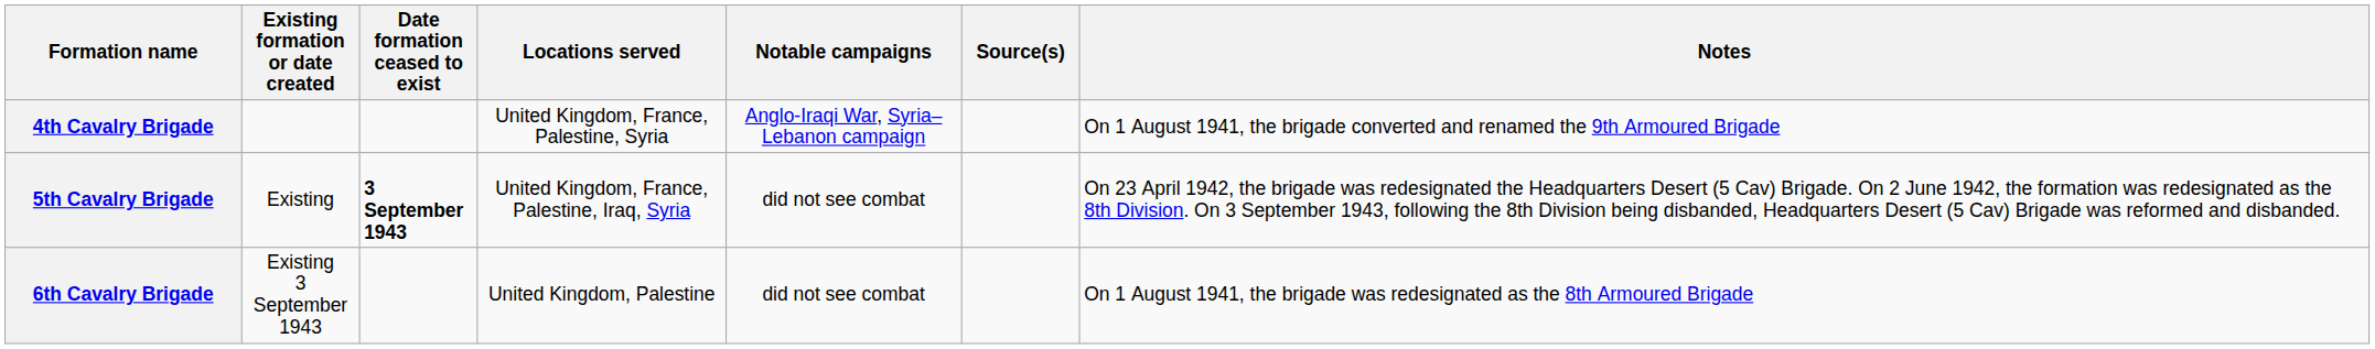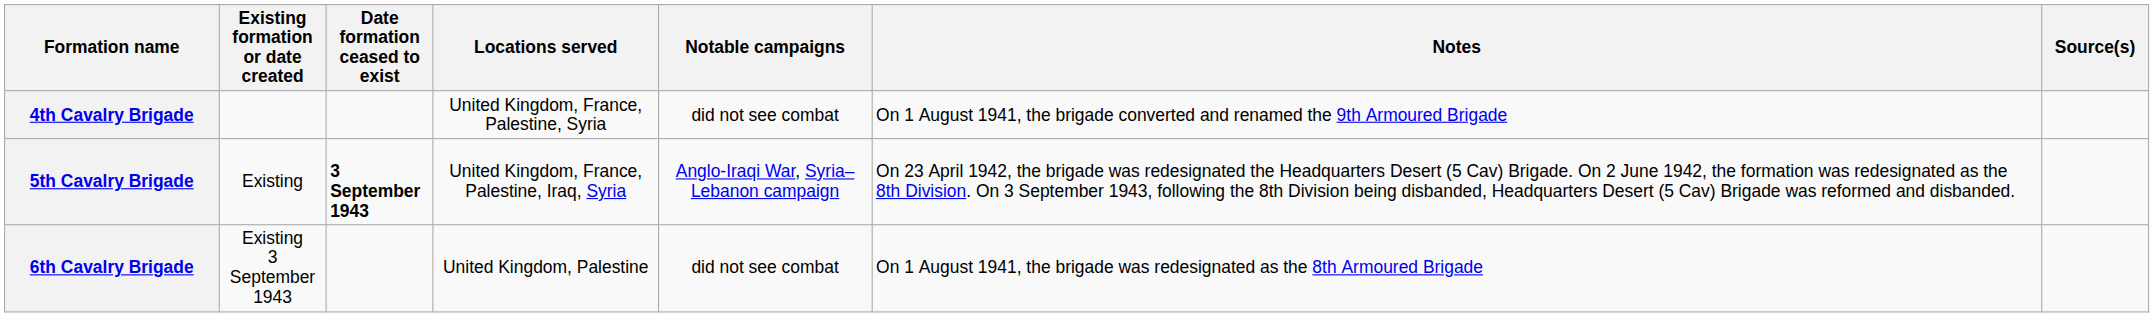columns swapped: Notes <-> Source(s)
4th Cavalry Brigade | Notable campaigns: Anglo-Iraqi War, Syria–Lebanon campaign -> did not see combat
5th Cavalry Brigade | Notable campaigns: did not see combat -> Anglo-Iraqi War, Syria–Lebanon campaign
